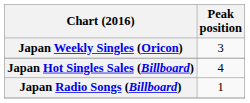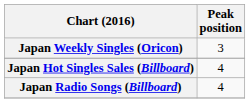Japan Radio Songs (Billboard) | Peak position: 1 -> 4
